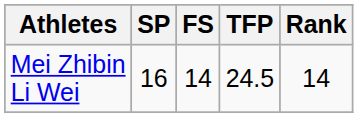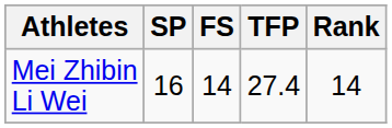Mei Zhibin Li Wei | TFP: 24.5 -> 27.4
